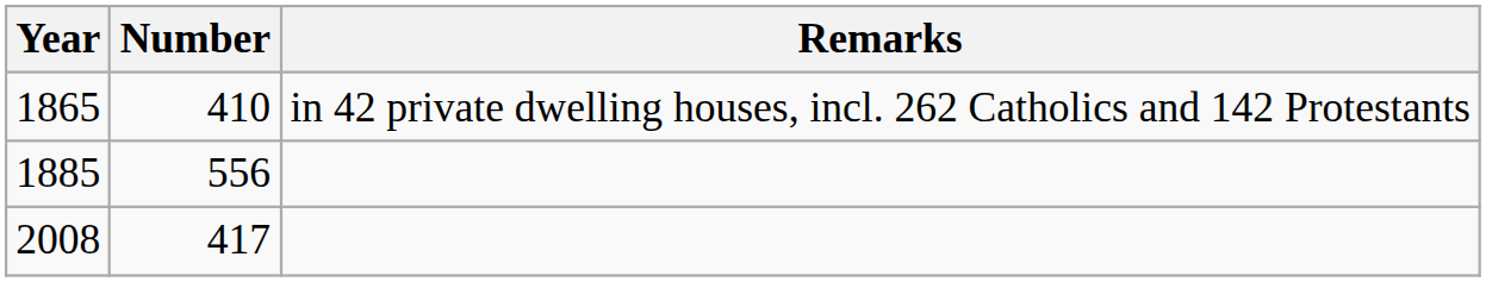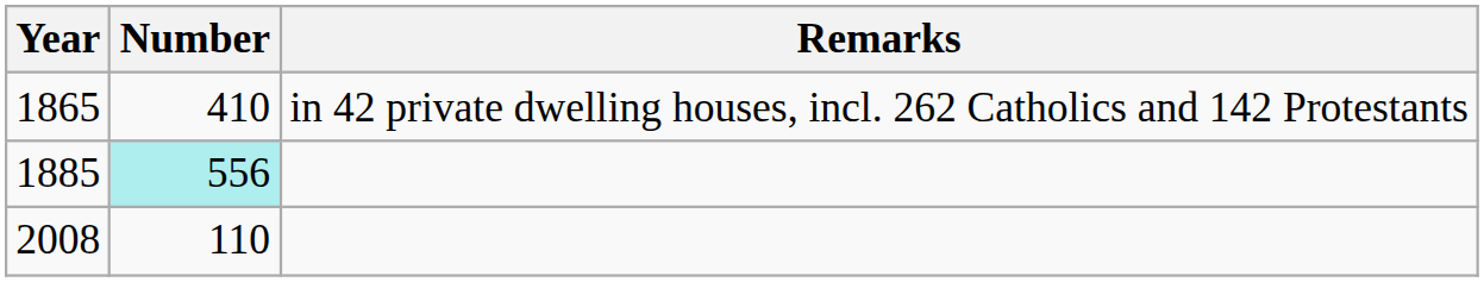1885 | Number: no background -> paleturquoise background
2008 | Number: 417 -> 110
